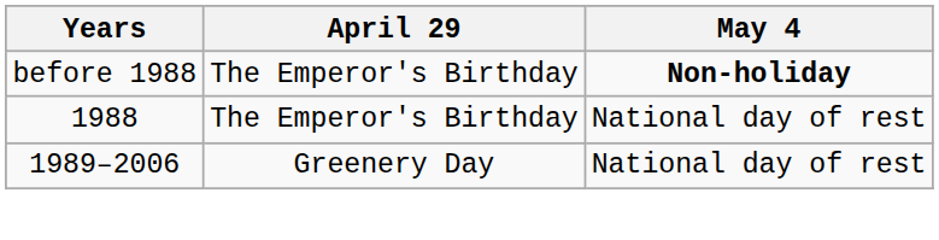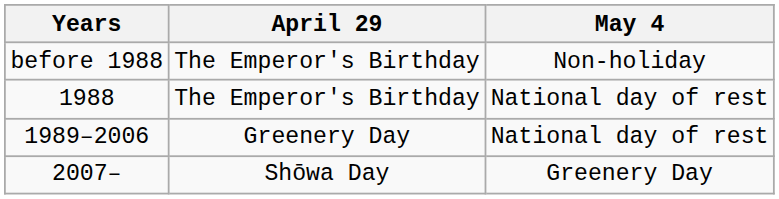before 1988 | May 4: bold -> normal
+ row: 2007– | Shōwa Day | Greenery Day
